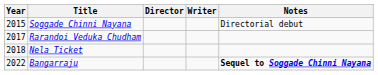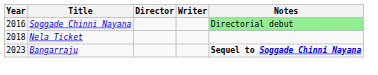Soggade Chinni Nayana | Year: 2015 -> 2016
Soggade Chinni Nayana | Notes: no background -> lightgreen background
- row: 2017 | Rarandoi Veduka Chudham
Bangarraju | Year: 2022 -> 2023
